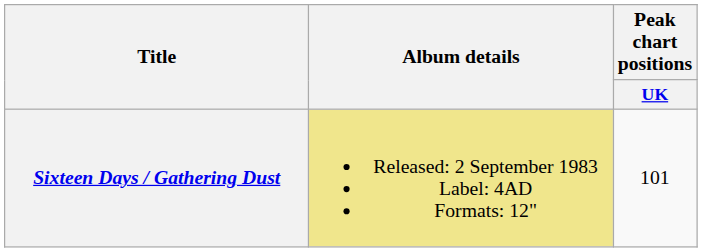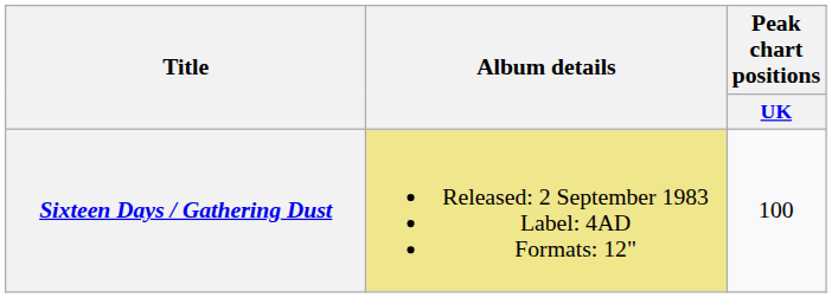Sixteen Days / Gathering Dust | Peak chart positions / UK: 101 -> 100
